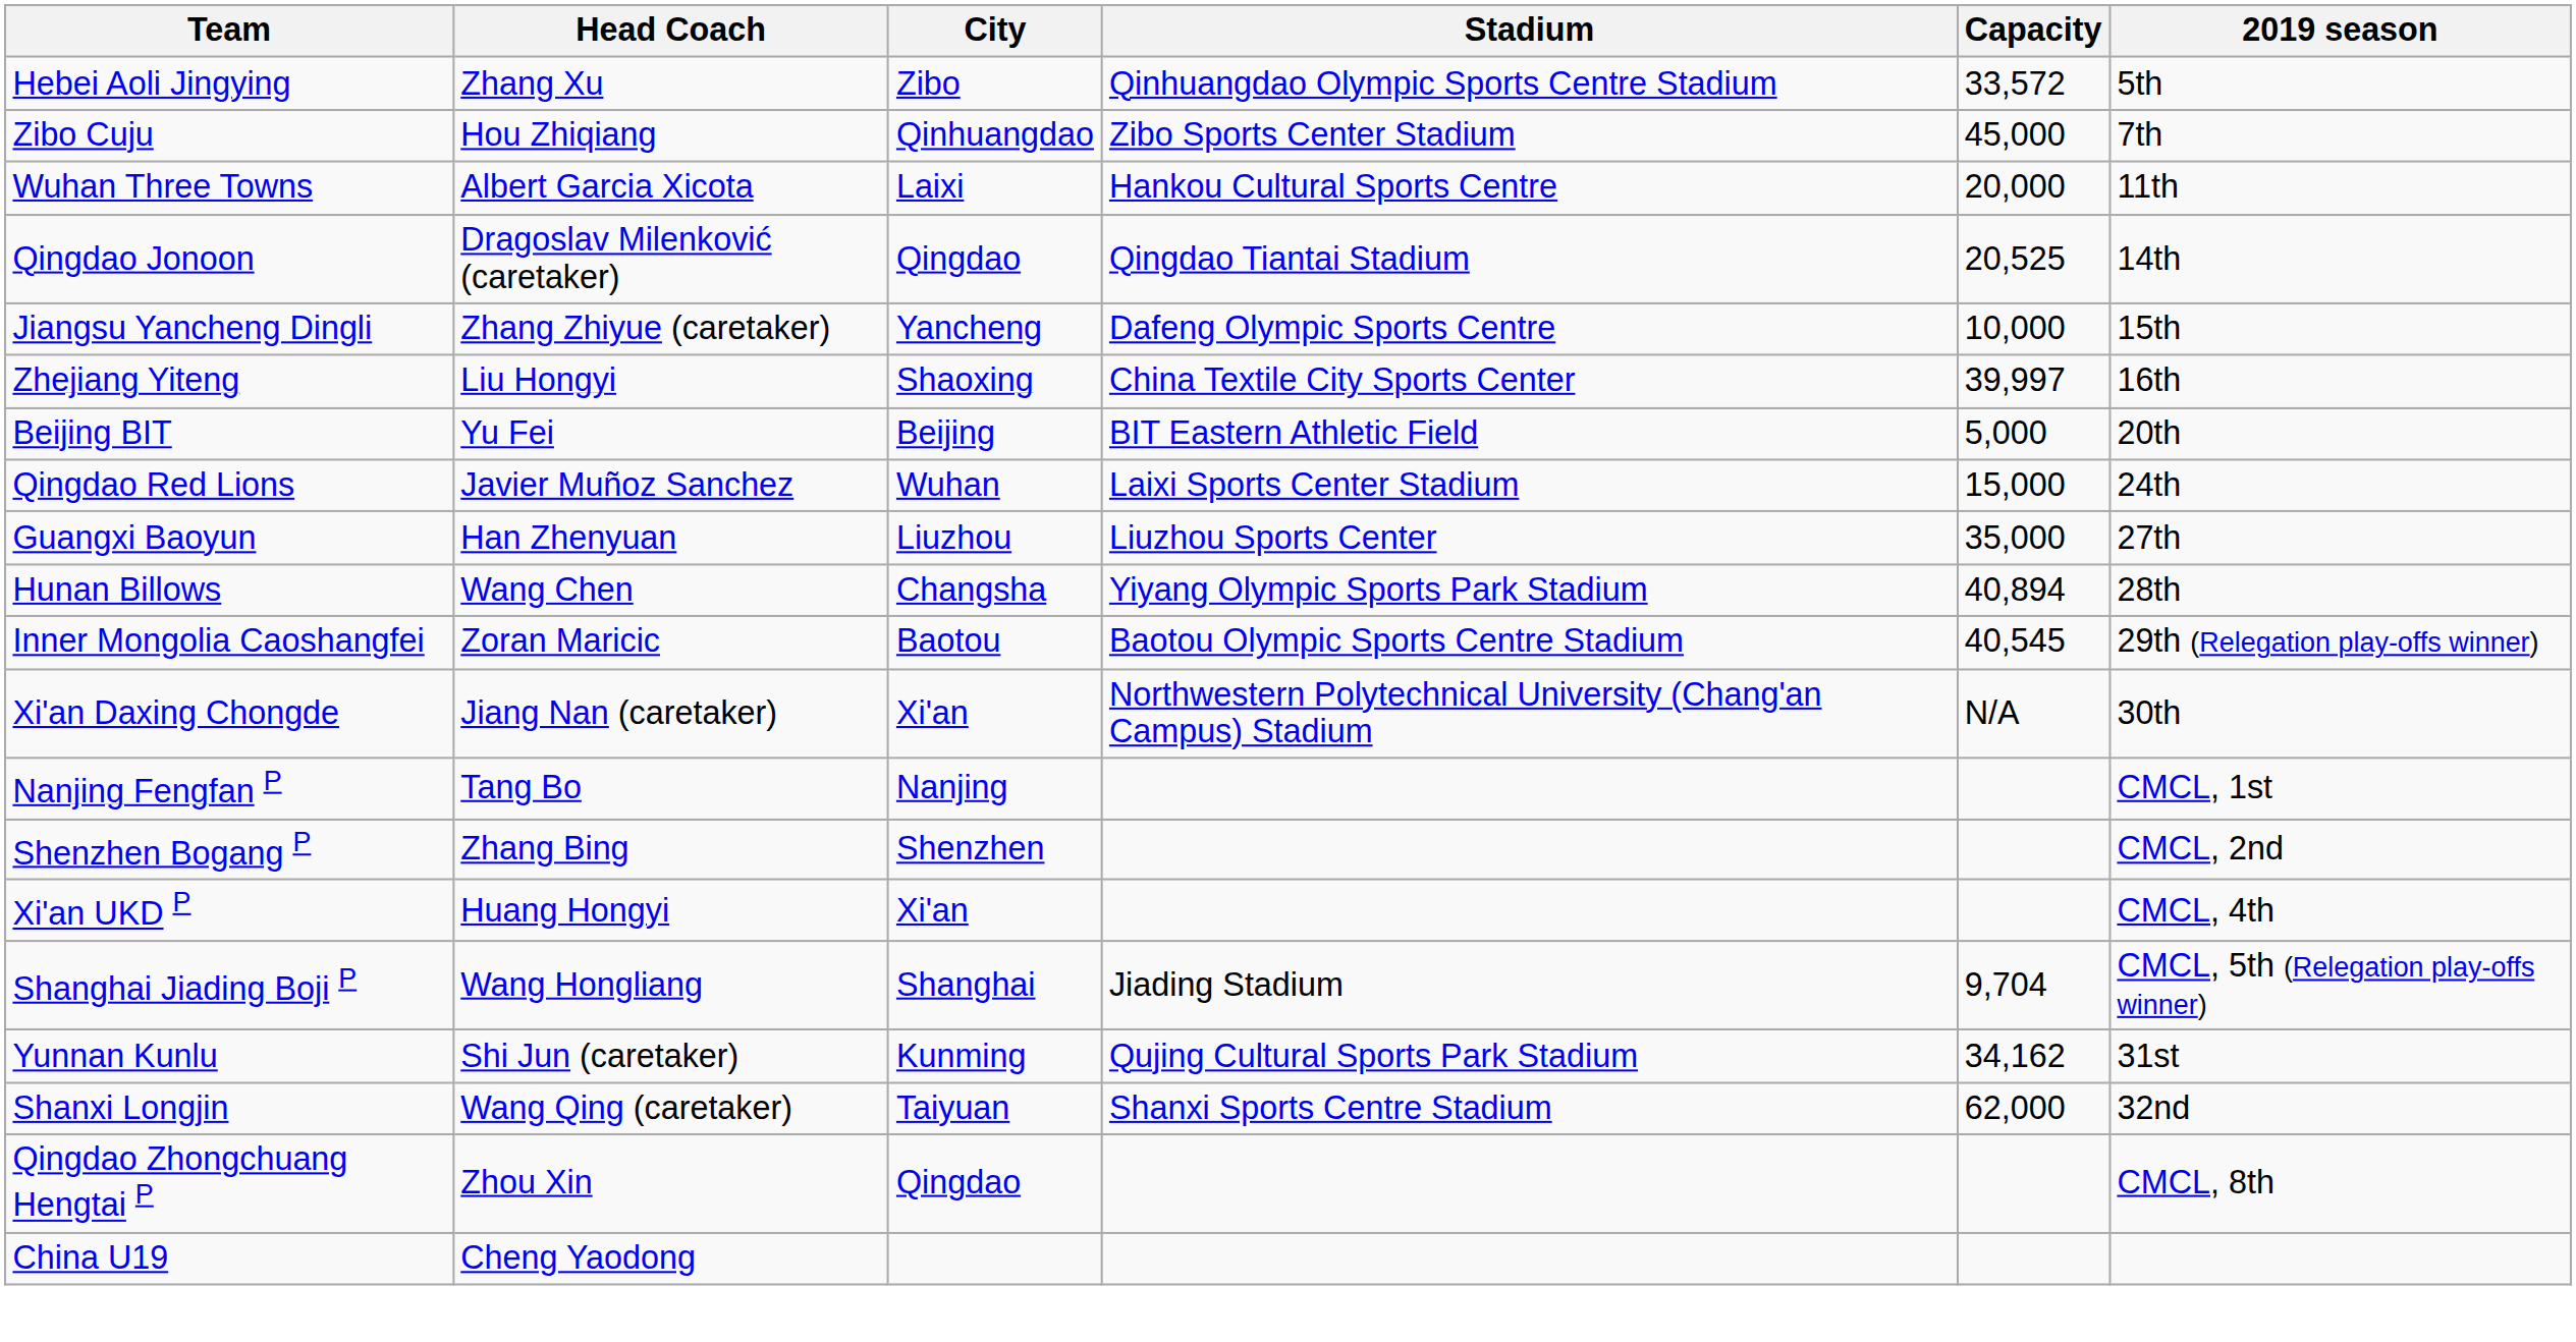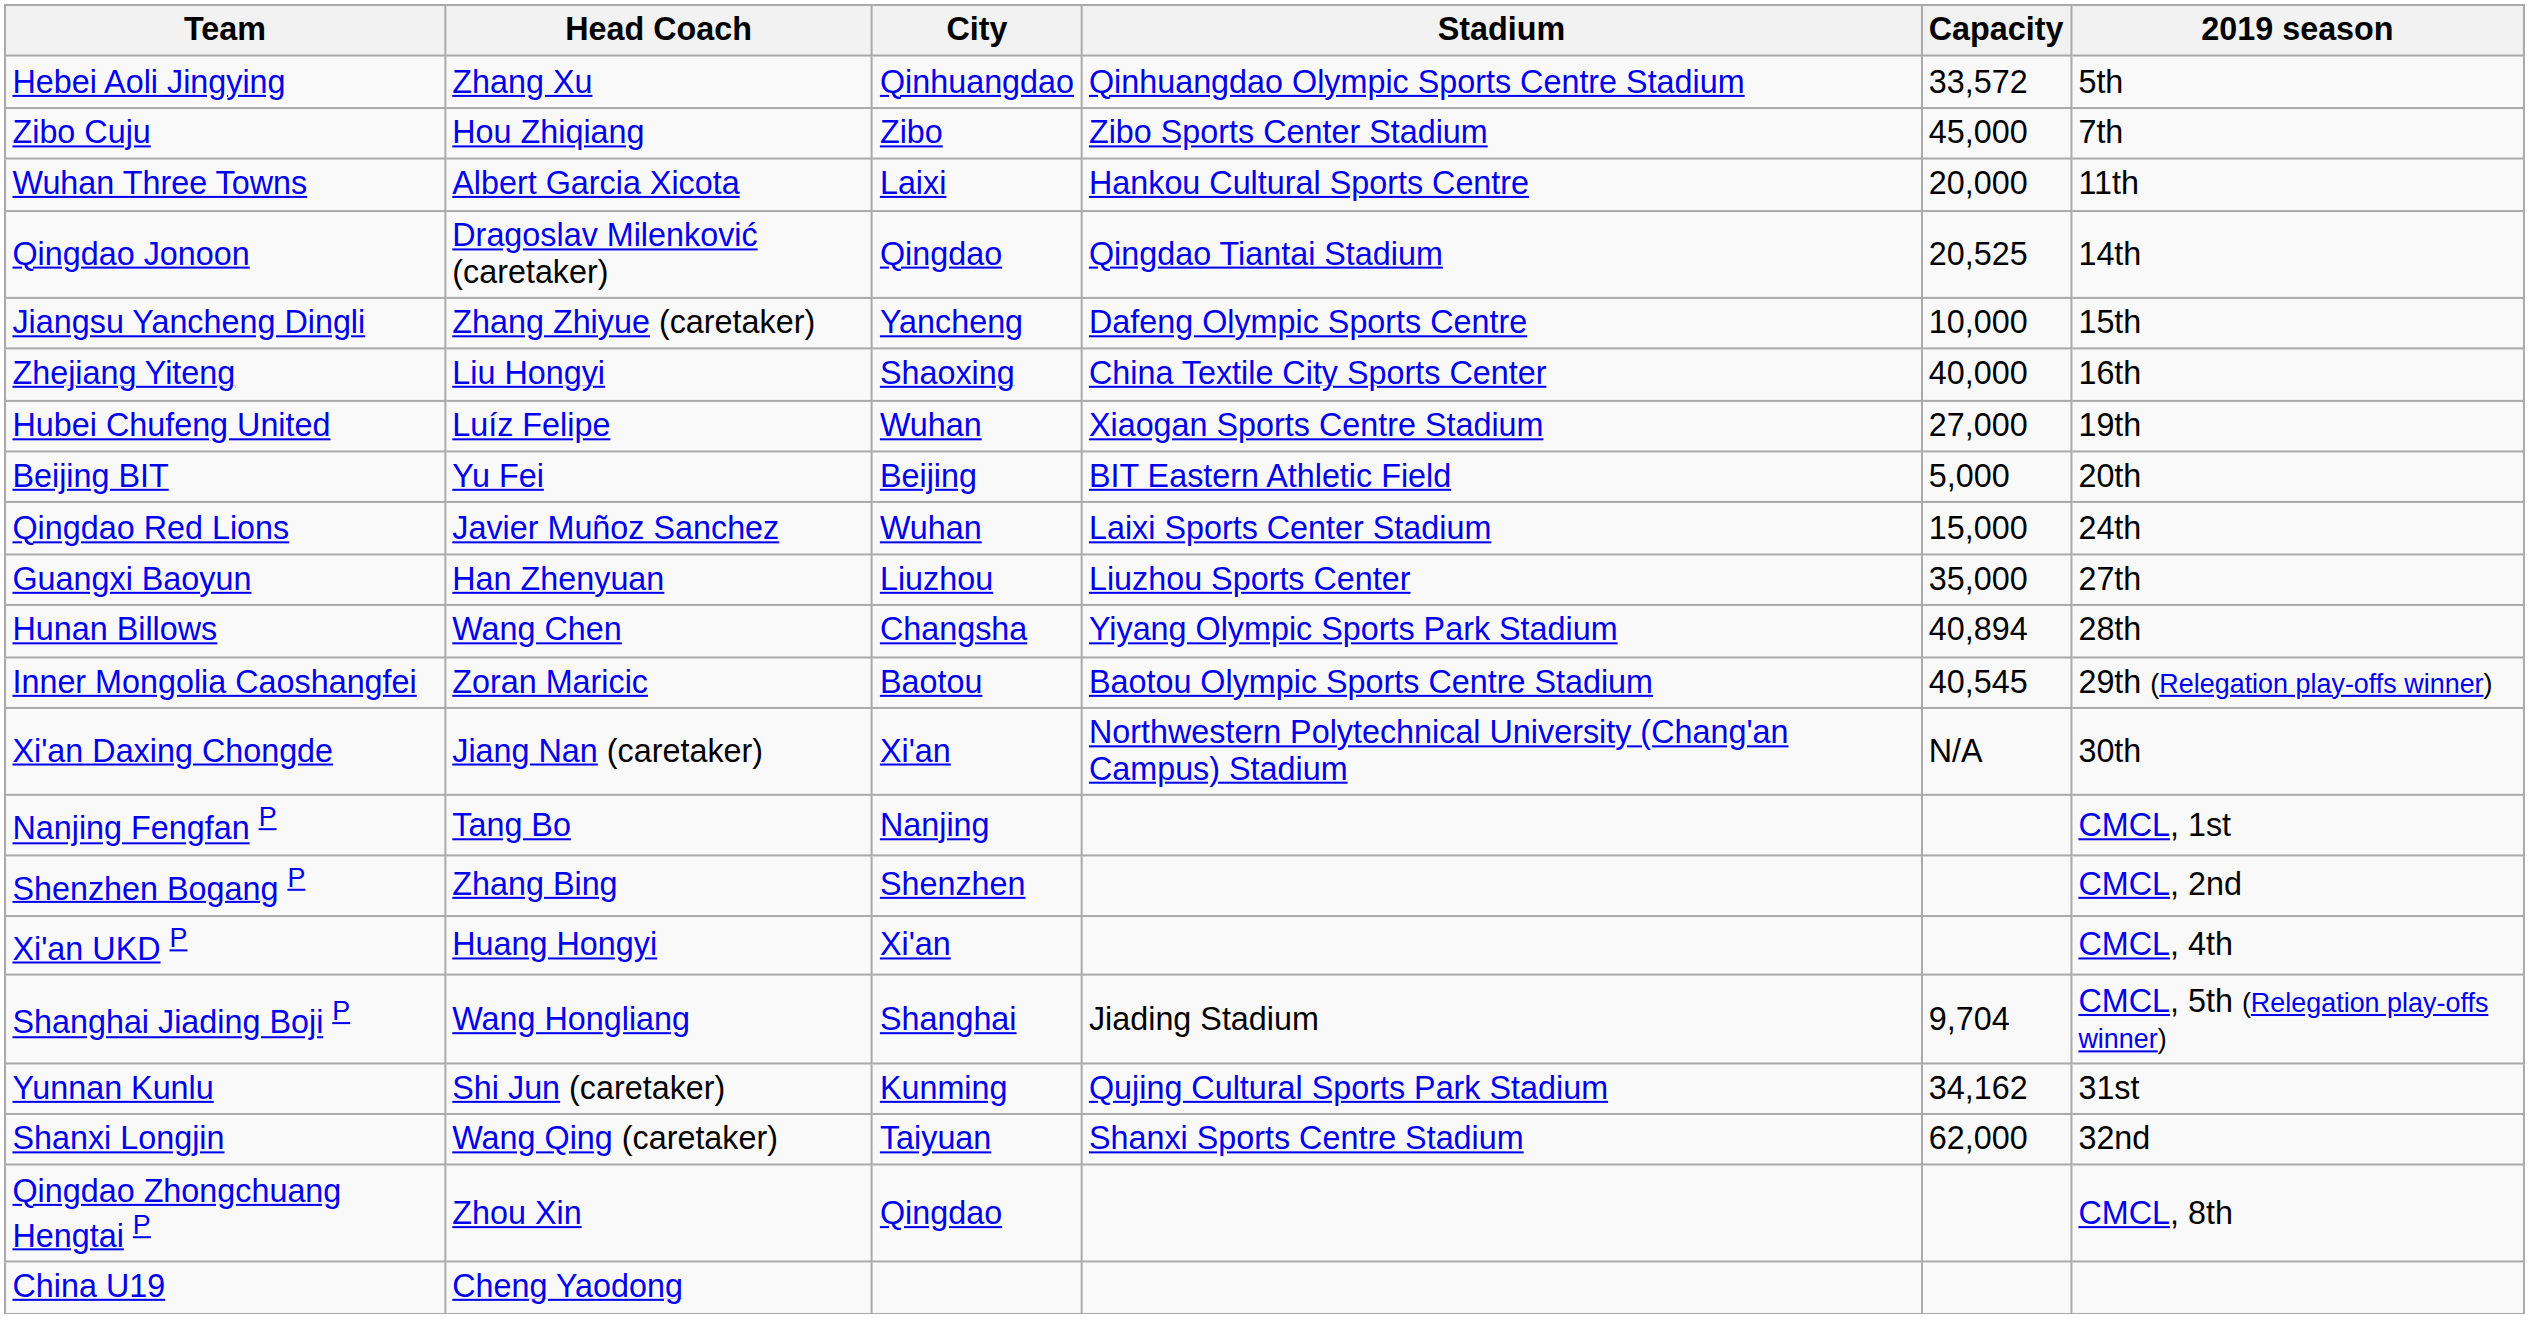Hebei Aoli Jingying | City: Zibo -> Qinhuangdao
Zibo Cuju | City: Qinhuangdao -> Zibo
Zhejiang Yiteng | Capacity: 39,997 -> 40,000
+ row: Hubei Chufeng United | Luíz Felipe | Wuhan | Xiaogan Sports Centre Stadium | 27,000 | 19th
